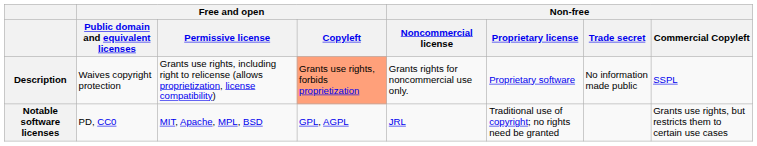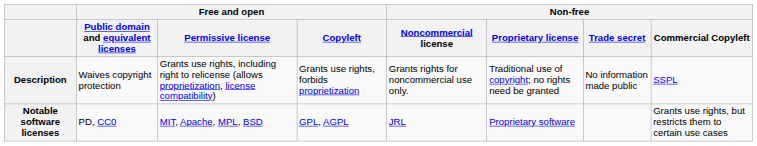Description | Free and open / Copyleft: lightsalmon background -> no background
Description | Non-free / Proprietary license: Proprietary software -> Traditional use of copyright; no rights need be granted
Notable software licenses | Non-free / Proprietary license: Traditional use of copyright; no rights need be granted -> Proprietary software
